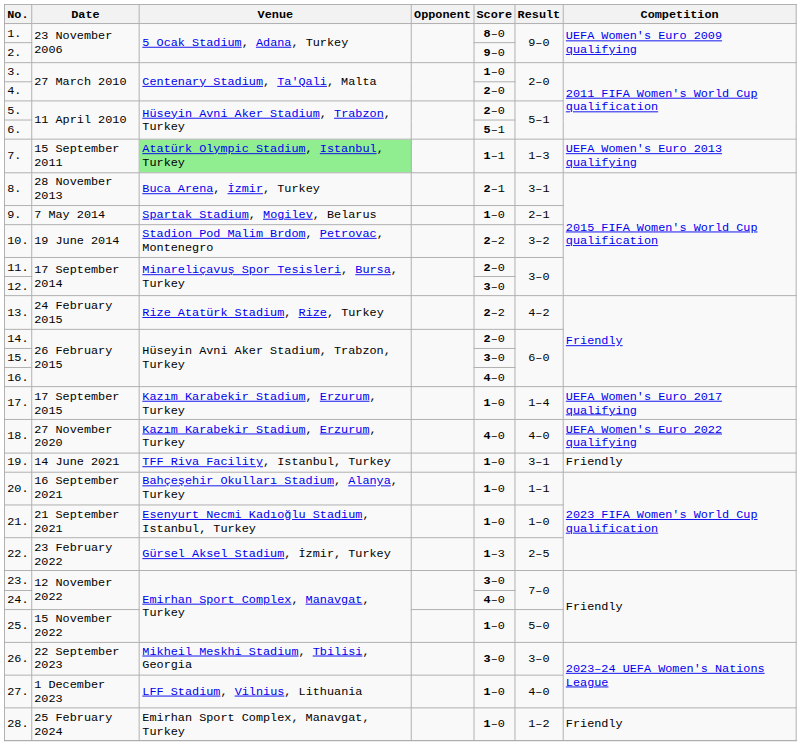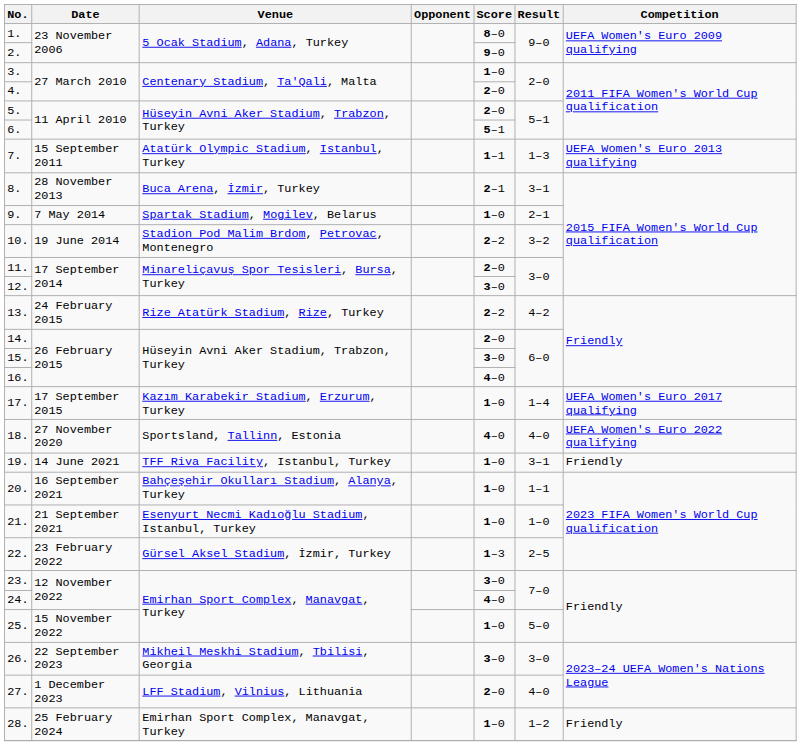7. | Venue: lightgreen background -> no background
18. | Venue: Kazım Karabekir Stadium, Erzurum, Turkey -> Sportsland, Tallinn, Estonia
27. | Score: 1–0 -> 2–0
